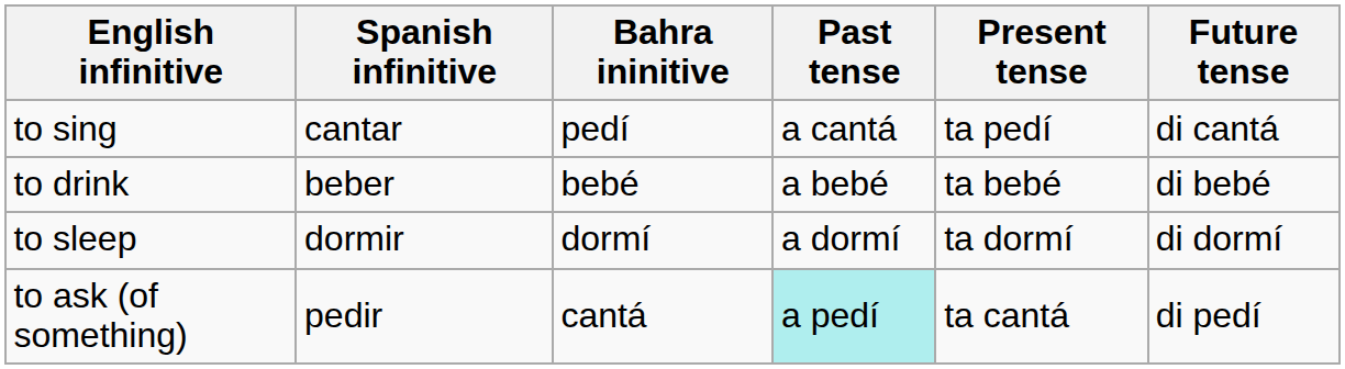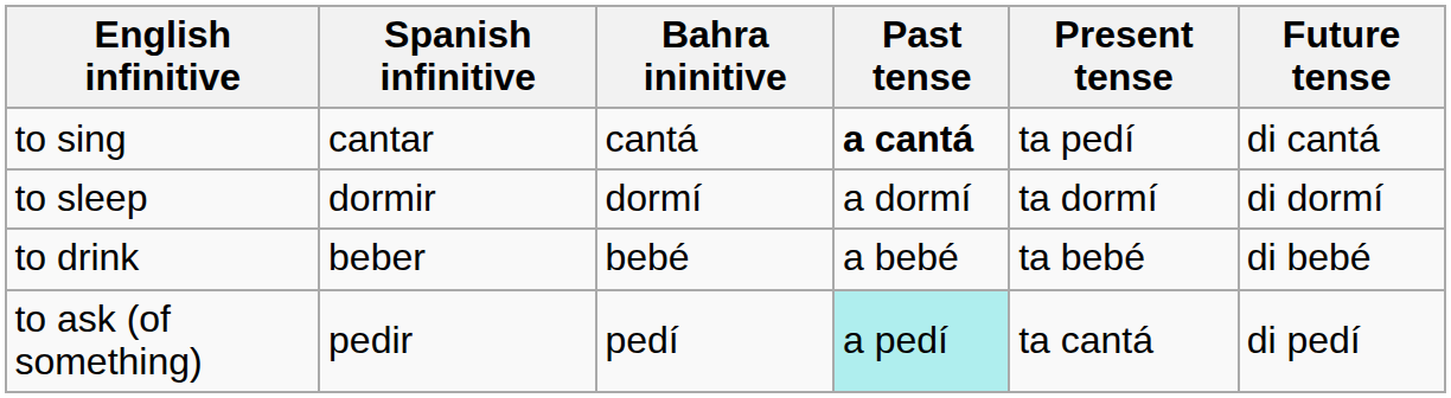to sing | Bahra ininitive: pedí -> cantá
to sing | Past tense: normal -> bold
rows swapped: to drink <-> to sleep
to ask (of something) | Bahra ininitive: cantá -> pedí
